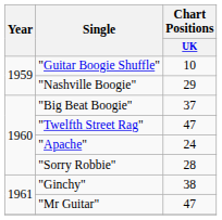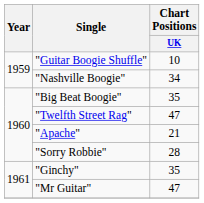"Nashville Boogie" | Chart Positions / UK: 29 -> 34
"Big Beat Boogie" | Chart Positions / UK: 37 -> 35
"Apache" | Chart Positions / UK: 24 -> 21
"Ginchy" | Chart Positions / UK: 38 -> 35
